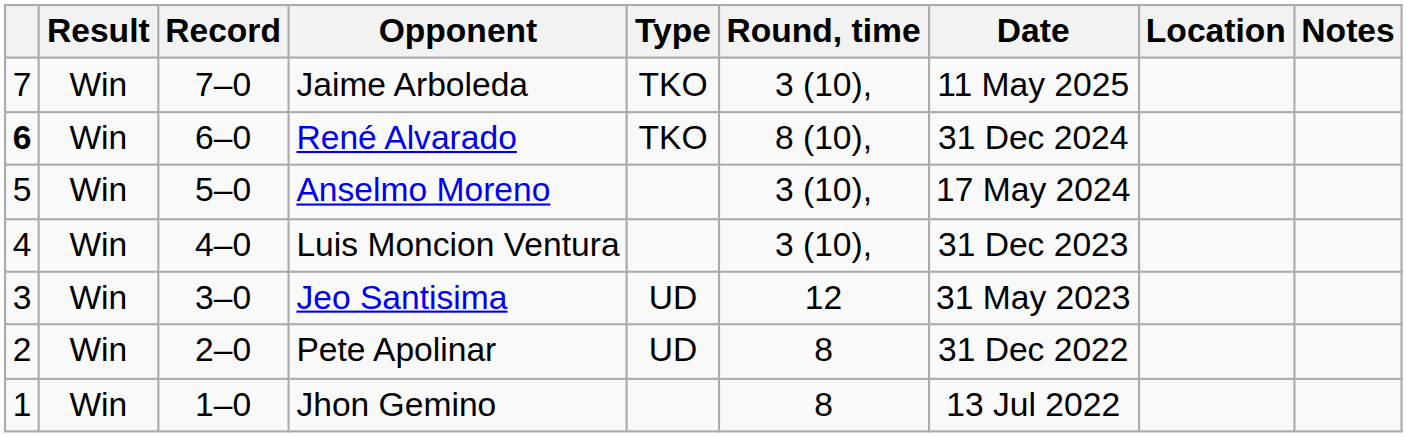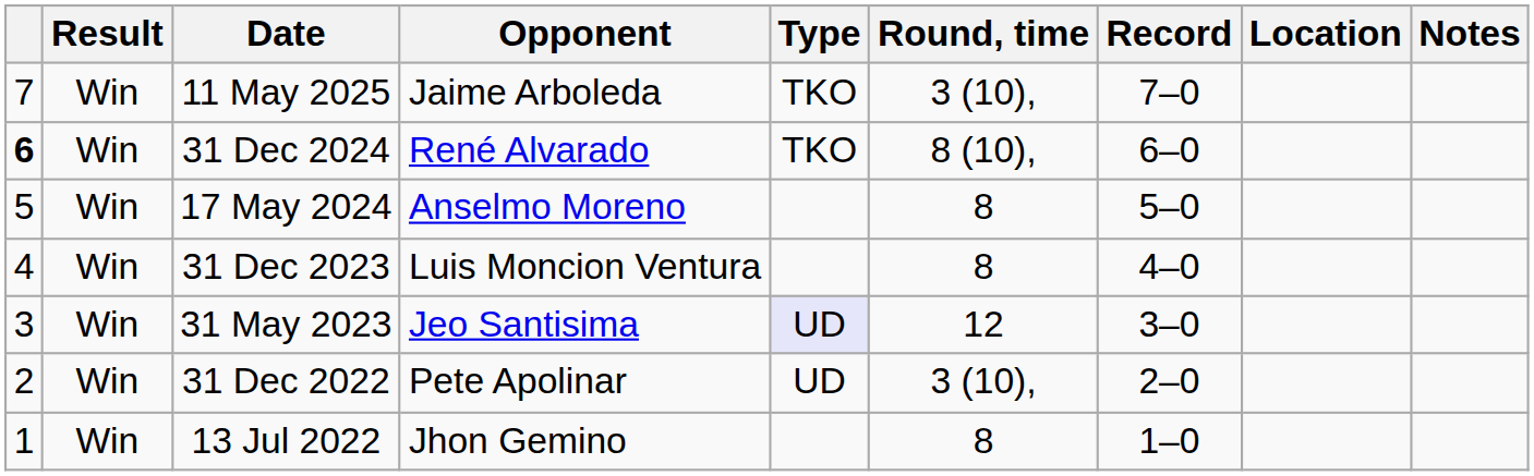columns swapped: Record <-> Date
Anselmo Moreno | Round, time: 3 (10), -> 8
Luis Moncion Ventura | Round, time: 3 (10), -> 8
Jeo Santisima | Type: no background -> lavender background
Pete Apolinar | Round, time: 8 -> 3 (10),
